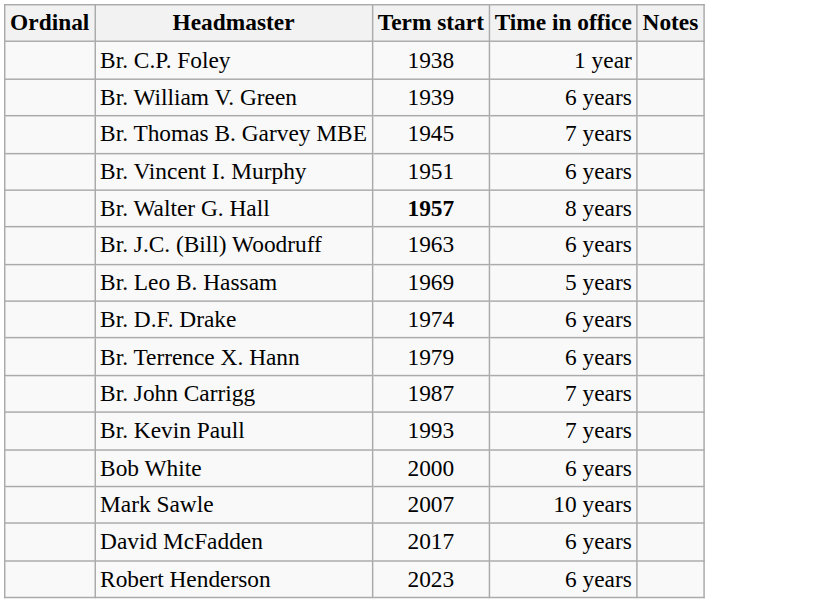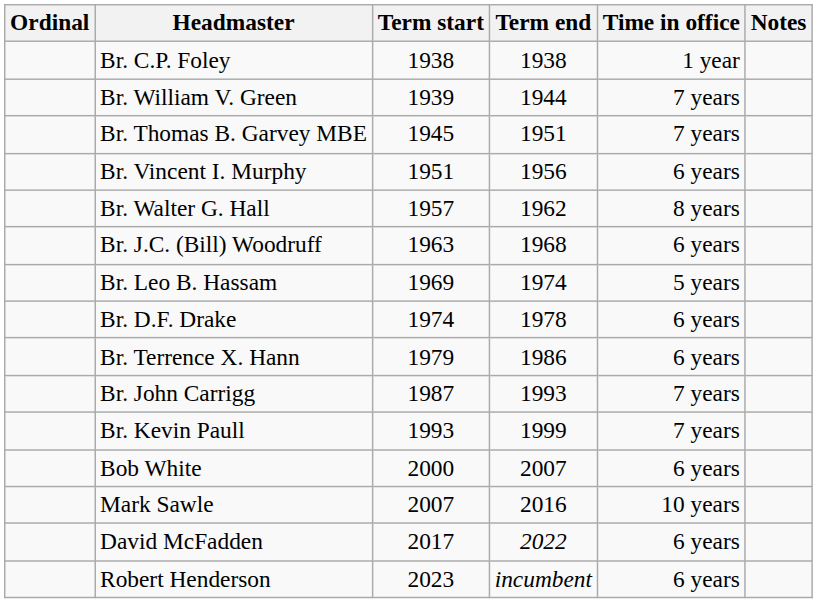+ column: Term end | 1938 | 1944 | 1951 | 1956 | 1962 | 1968 | 1974 | 1978 | 1986 | 1993 | 1999 | 2007 | 2016 | 2022 | incumbent
Br. William V. Green | Time in office: 6 years -> 7 years
Br. Walter G. Hall | Term start: bold -> normal
